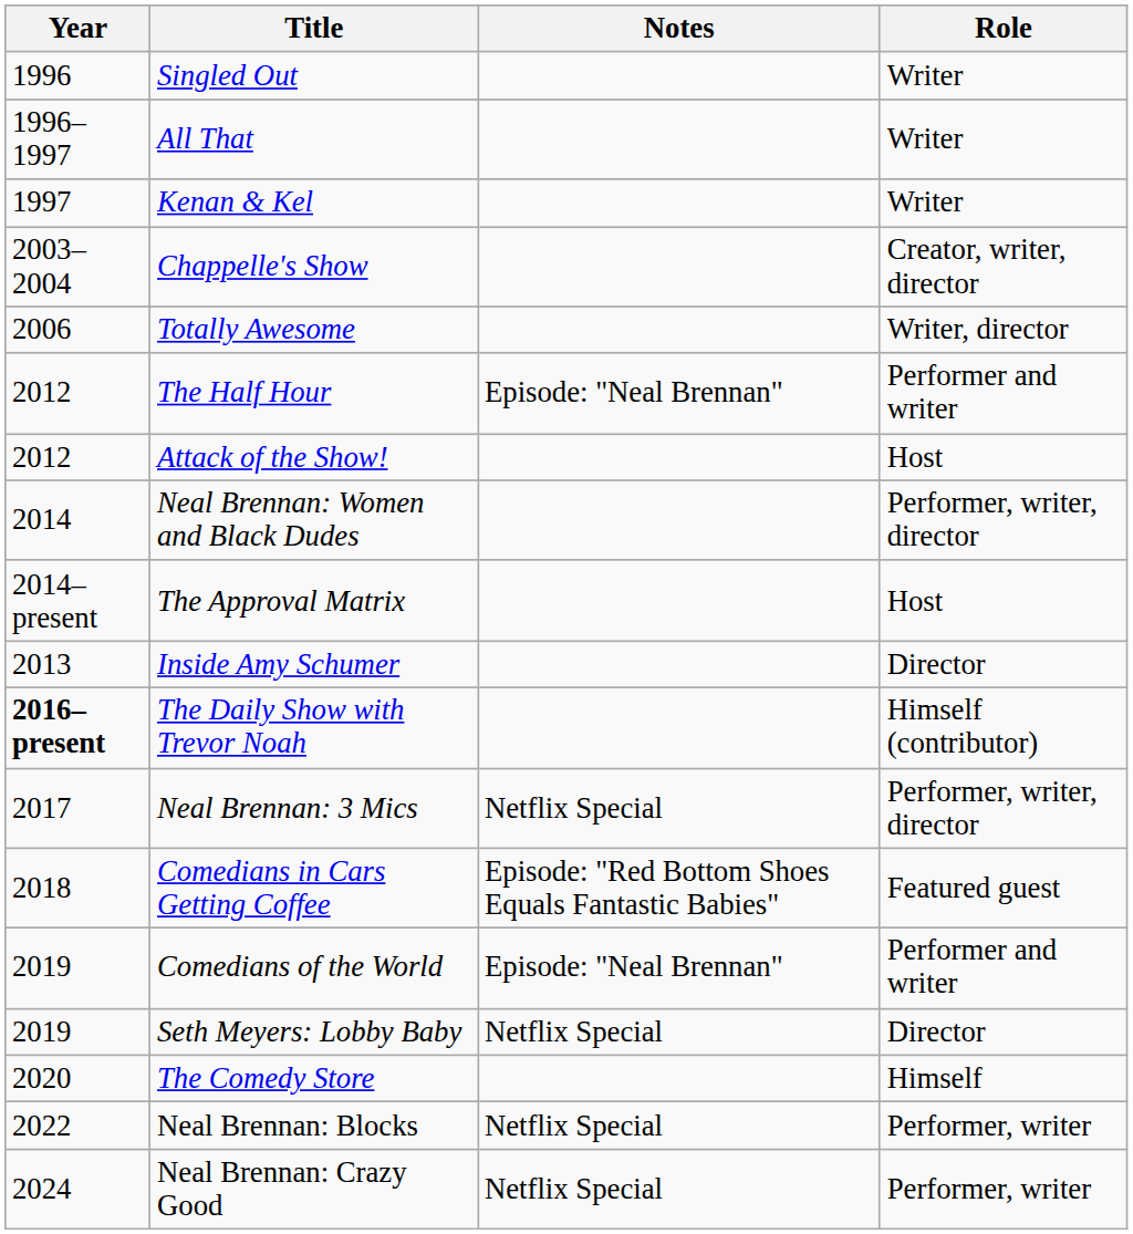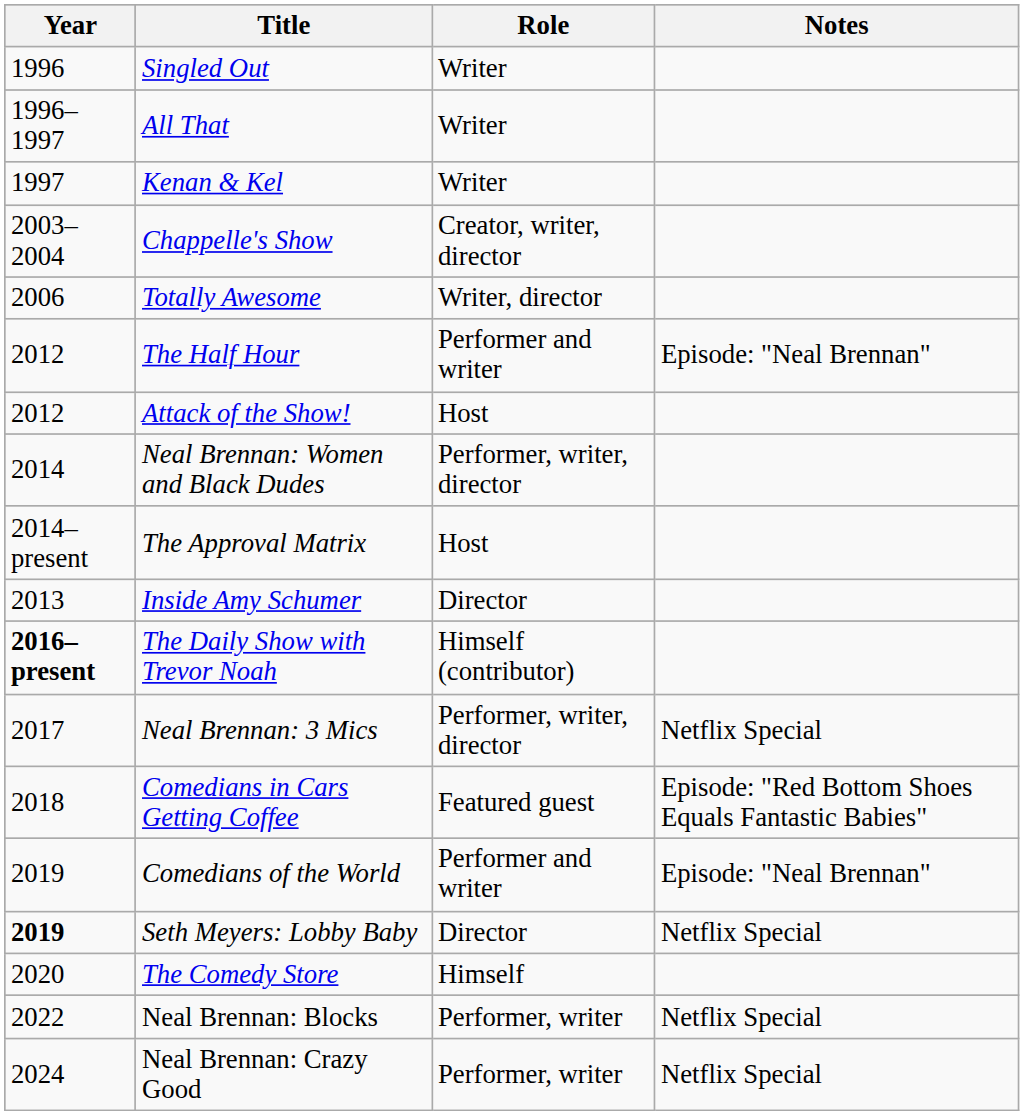columns swapped: Role <-> Notes
Seth Meyers: Lobby Baby | Year: normal -> bold
